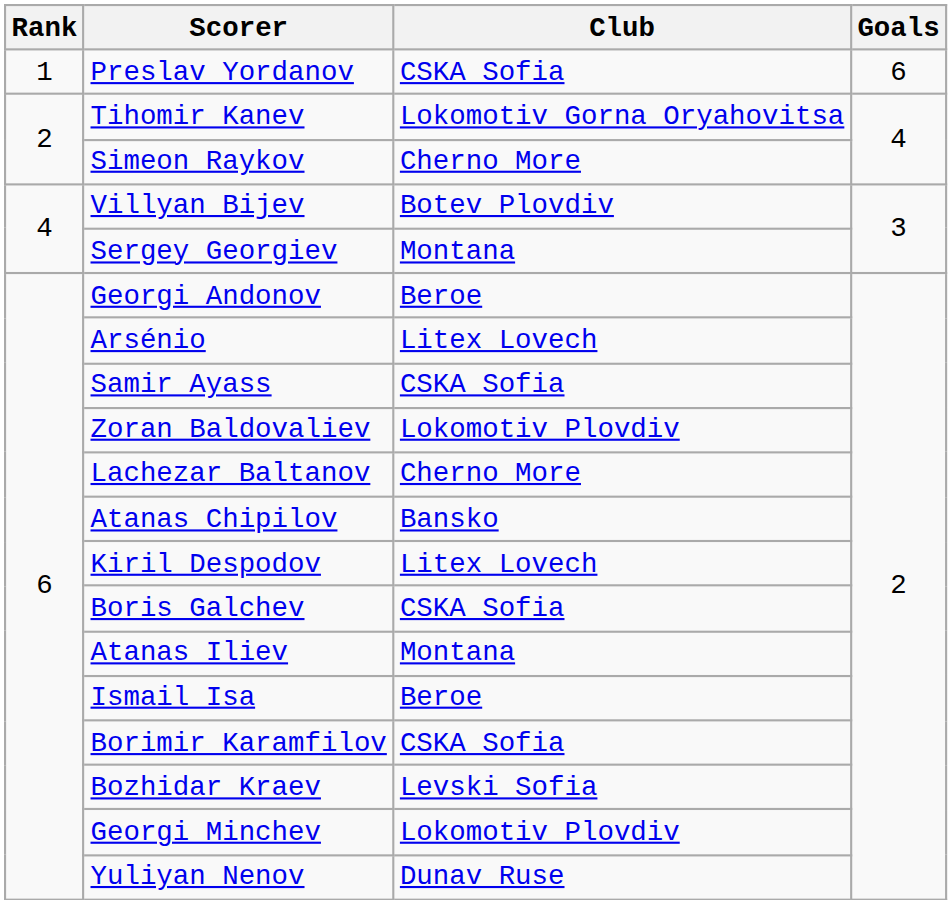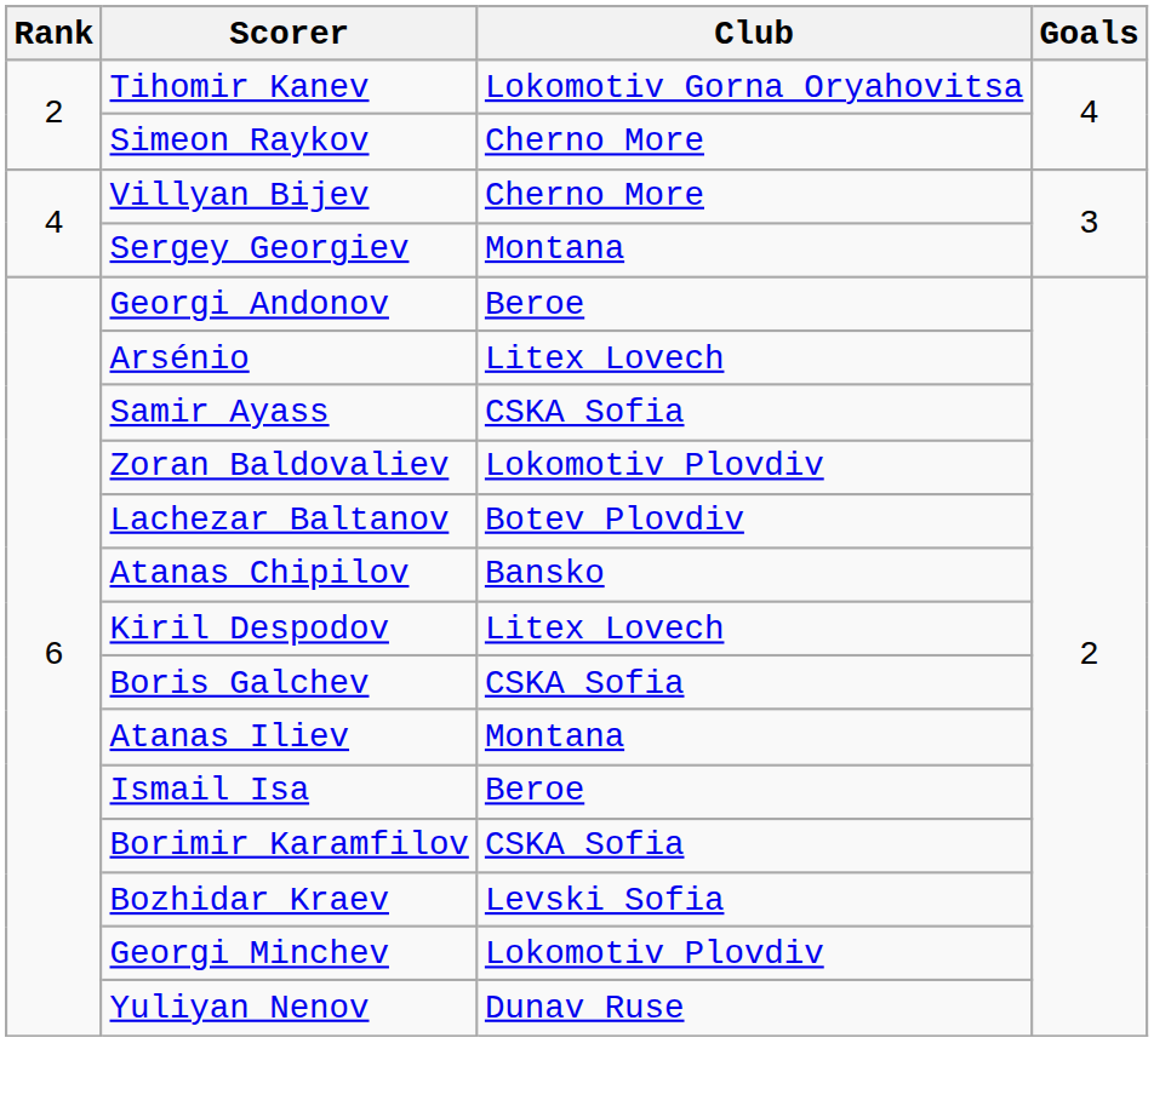- row: 1 | Preslav Yordanov | CSKA Sofia | 6
Villyan Bijev | Club: Botev Plovdiv -> Cherno More
Lachezar Baltanov | Club: Cherno More -> Botev Plovdiv
